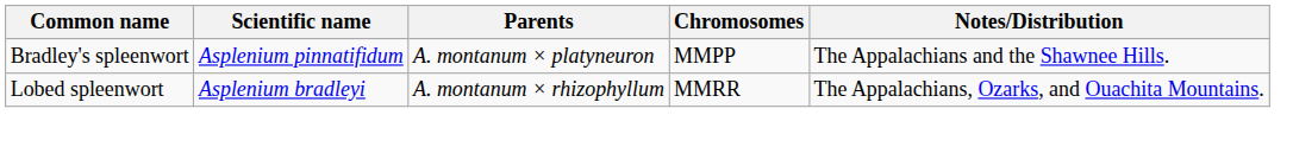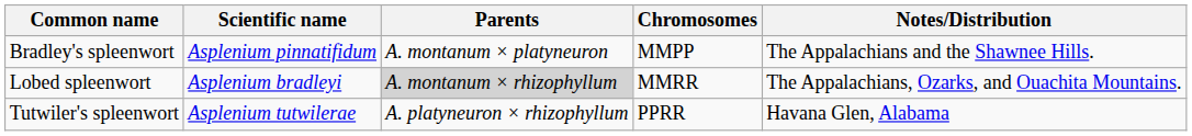Lobed spleenwort | Parents: no background -> lightgrey background
+ row: Tutwiler's spleenwort | Asplenium tutwilerae | A. platyneuron × rhizophyllum | PPRR | Havana Glen, Alabama
